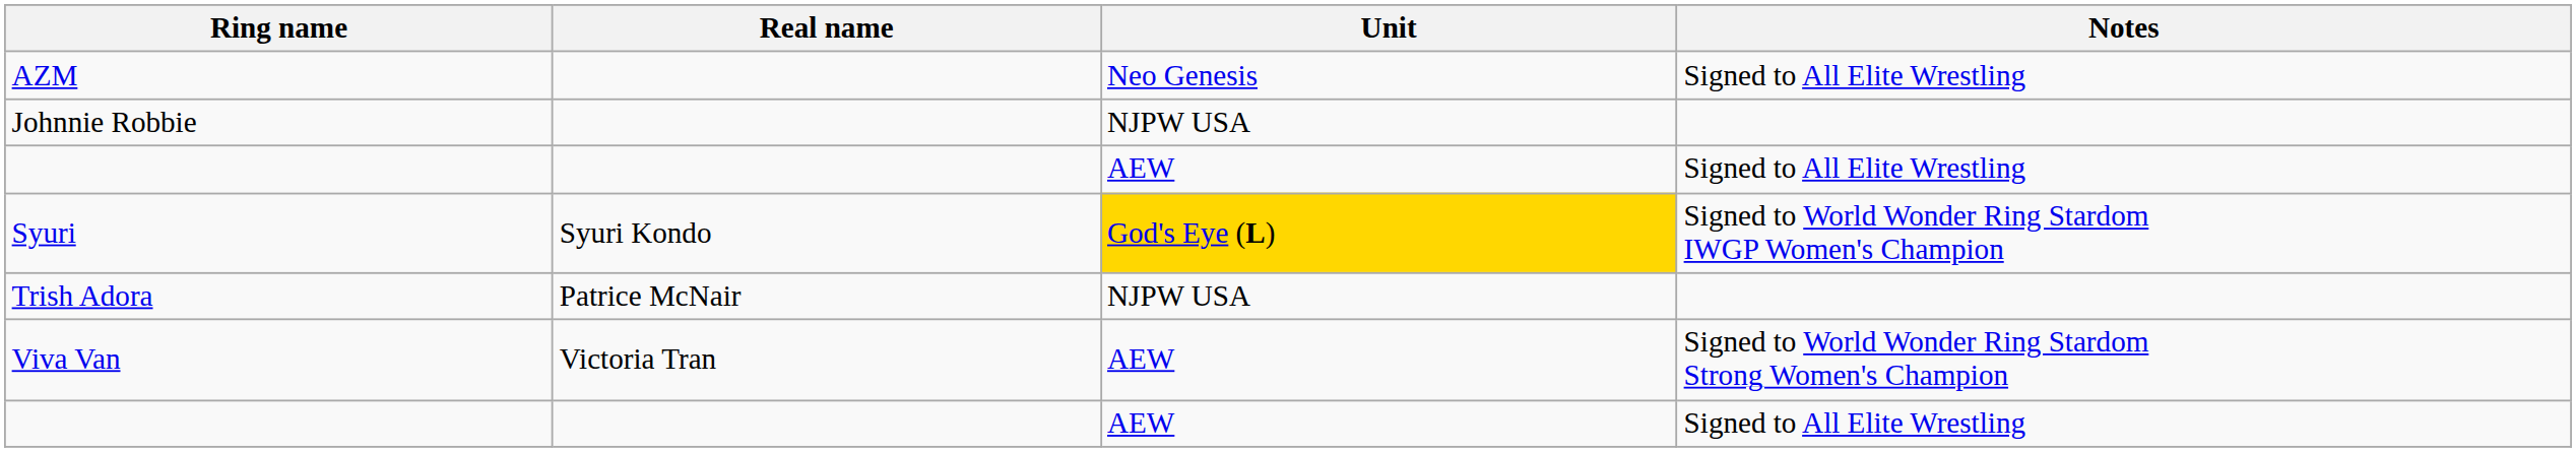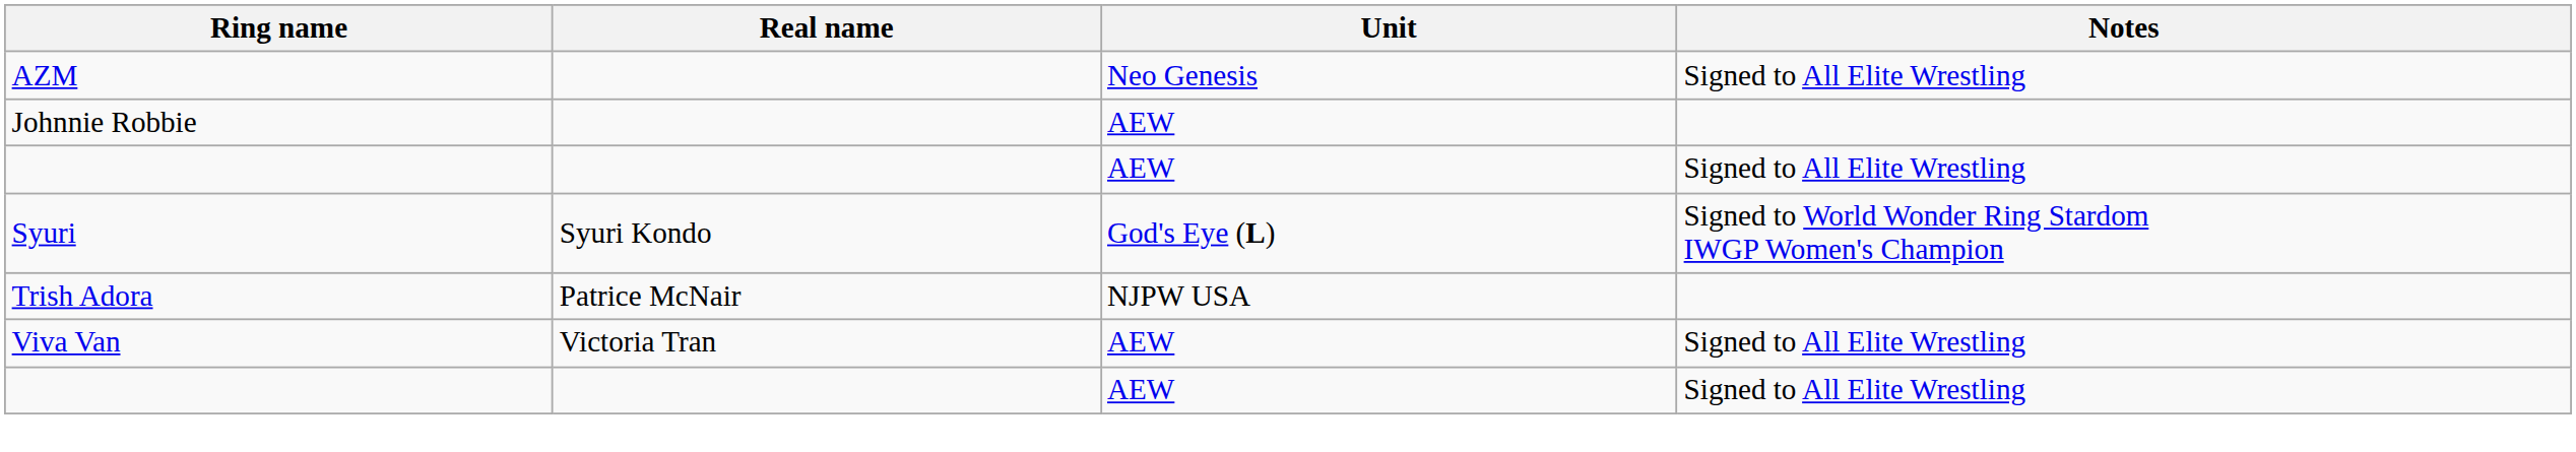Johnnie Robbie | Unit: NJPW USA -> AEW
Syuri | Unit: gold background -> no background
Viva Van | Notes: Signed to World Wonder Ring Stardom Strong Women's Champion -> Signed to All Elite Wrestling
